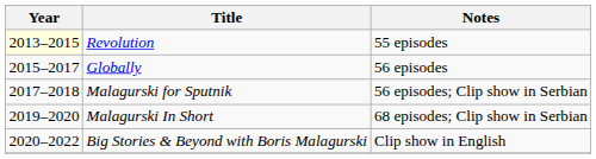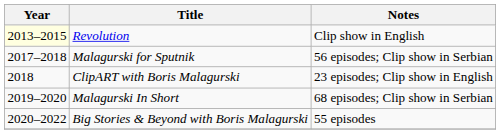Revolution | Notes: 55 episodes -> Clip show in English
- row: 2015–2017 | Globally | 56 episodes
+ row: 2018 | ClipART with Boris Malagurski | 23 episodes; Clip show in English
Big Stories & Beyond with Boris Malagurski | Notes: Clip show in English -> 55 episodes
